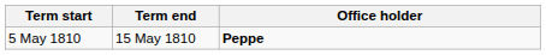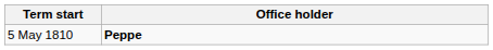- column: Term end | 15 May 1810
